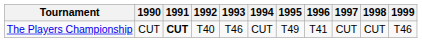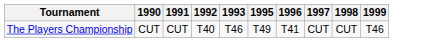- column: 1994 | CUT
The Players Championship | 1991: bold -> normal
